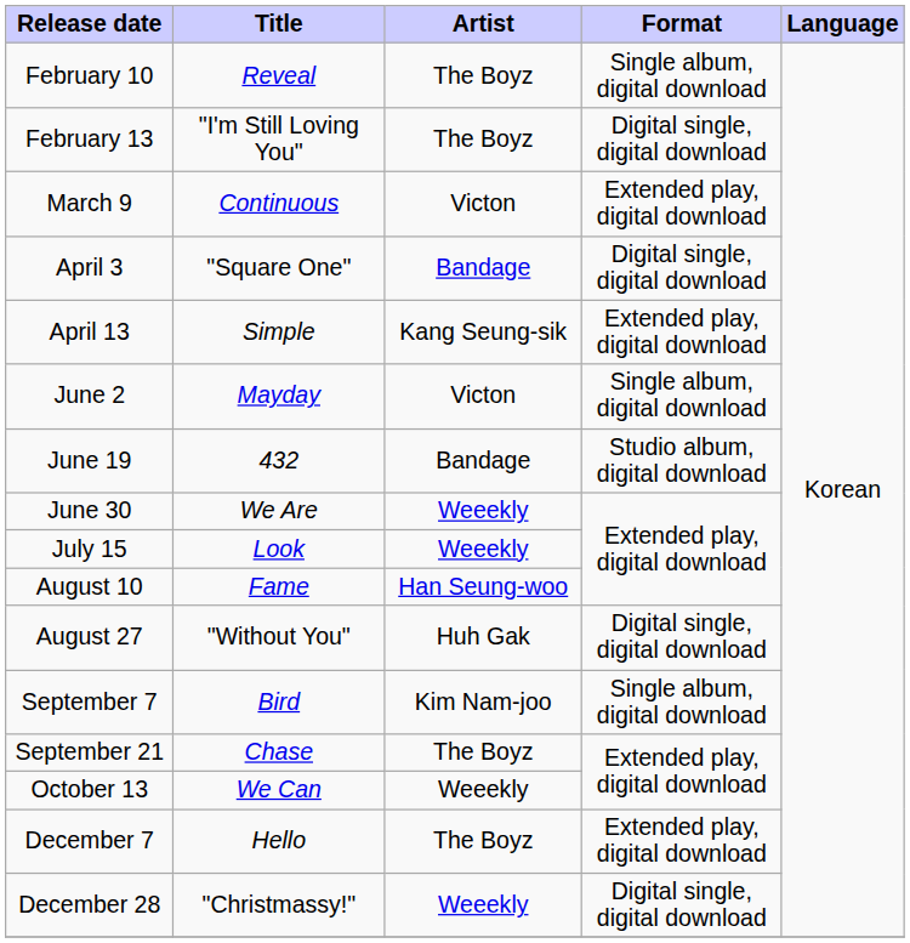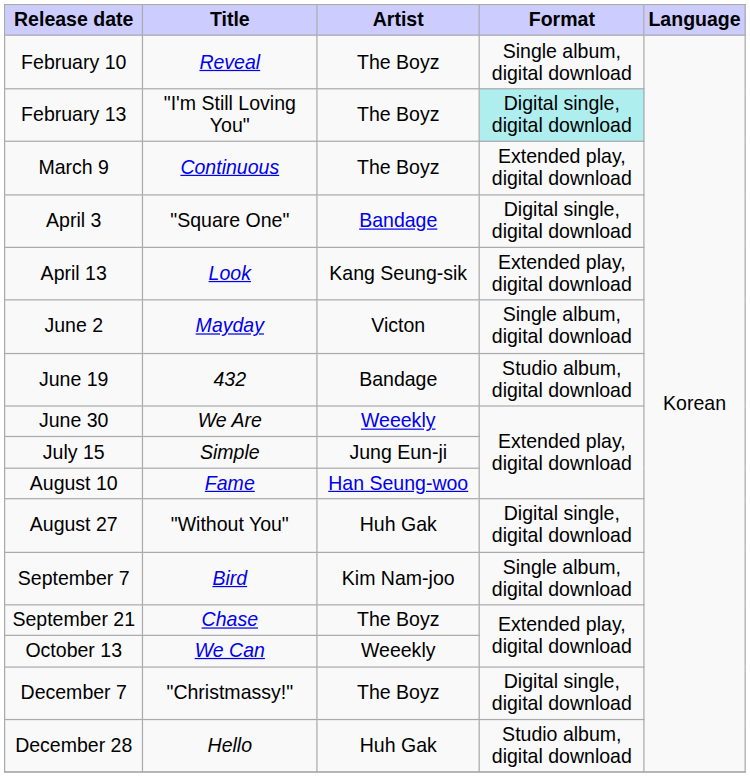February 13 | Format: no background -> paleturquoise background
March 9 | Artist: Victon -> The Boyz
April 13 | Title: Simple -> Look
July 15 | Title: Look -> Simple
July 15 | Artist: Weeekly -> Jung Eun-ji
December 7 | Title: Hello -> "Christmassy!"
December 7 | Format: Extended play, digital download -> Digital single, digital download
December 28 | Title: "Christmassy!" -> Hello
December 28 | Artist: Weeekly -> Huh Gak
December 28 | Format: Digital single, digital download -> Studio album, digital download
